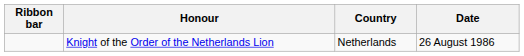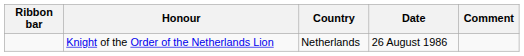+ column: Comment
